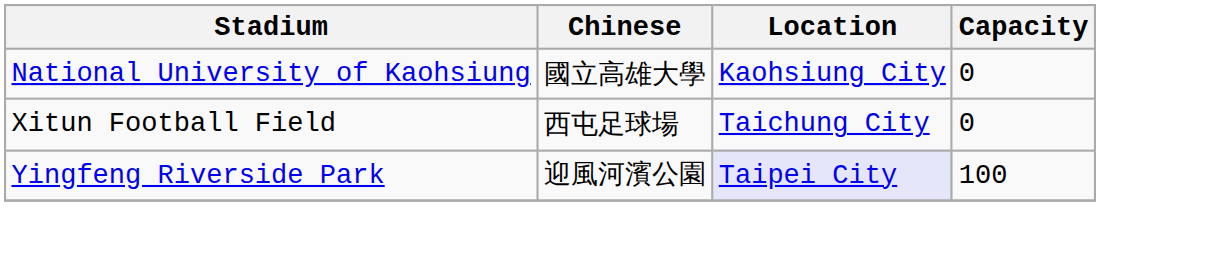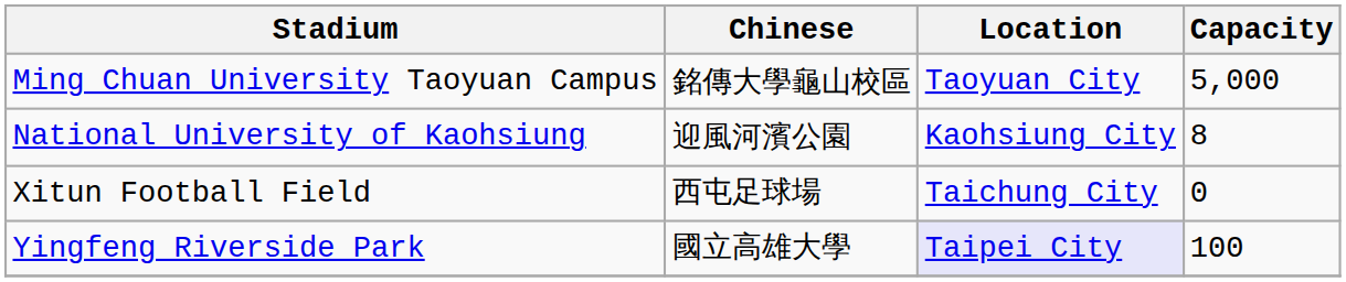+ row: Ming Chuan University Taoyuan Campus | 銘傳大學龜山校區 | Taoyuan City | 5,000
National University of Kaohsiung | Chinese: 國立高雄大學 -> 迎風河濱公園
National University of Kaohsiung | Capacity: 0 -> 8
Yingfeng Riverside Park | Chinese: 迎風河濱公園 -> 國立高雄大學
